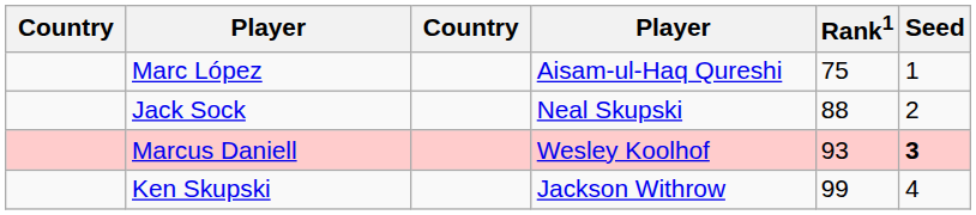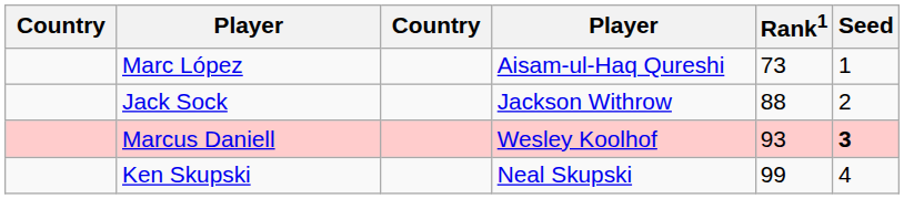Marc López | Rank1: 75 -> 73
Jack Sock | column 4: Neal Skupski -> Jackson Withrow
Ken Skupski | column 4: Jackson Withrow -> Neal Skupski
